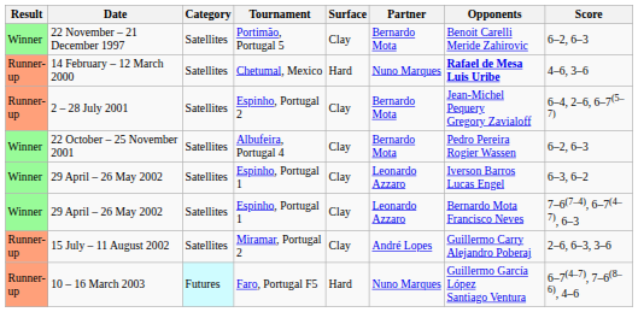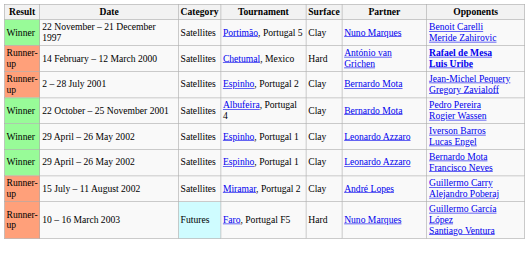- column: Score | 6–2, 6–3 | 4–6, 3–6 | 6–4, 2–6, 6–7(5–7) | 6–2, 6–3 | 6–3, 6–2 | 7–6(7–4), 6–7(4–7), 6–3 | 2–6, 6–3, 3–6 | 6–7(4–7), 7–6(8–6), 4–6
22 November – 21 December 1997 | Partner: Bernardo Mota -> Nuno Marques
14 February – 12 March 2000 | Partner: Nuno Marques -> António van Grichen
